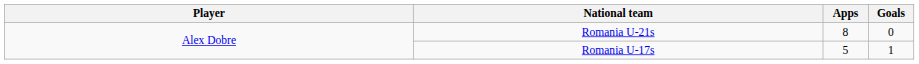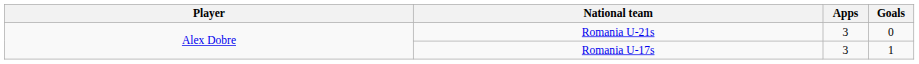Romania U-21s | Apps: 8 -> 3
Romania U-17s | Apps: 5 -> 3
